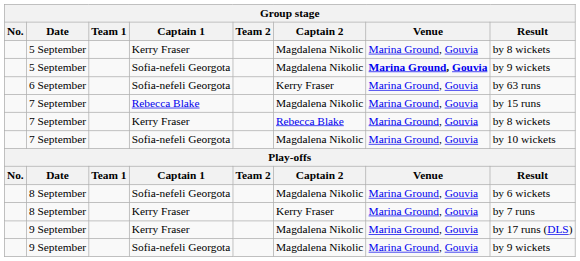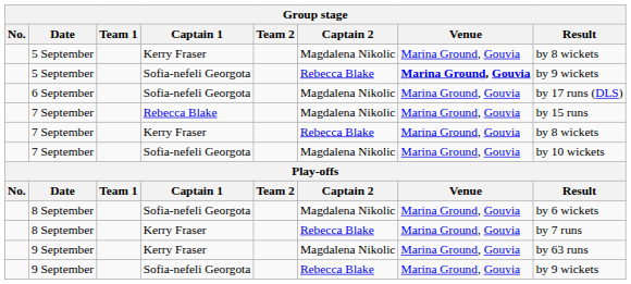5 September / Sofia-nefeli Georgota | Captain 2: Magdalena Nikolic -> Rebecca Blake
6 September | Captain 2: Kerry Fraser -> Magdalena Nikolic
6 September | Result: by 63 runs -> by 17 runs (DLS)
8 September / Kerry Fraser | Captain 2: Kerry Fraser -> Rebecca Blake
9 September / Kerry Fraser | Result: by 17 runs (DLS) -> by 63 runs
9 September / Sofia-nefeli Georgota | Captain 2: Magdalena Nikolic -> Rebecca Blake
